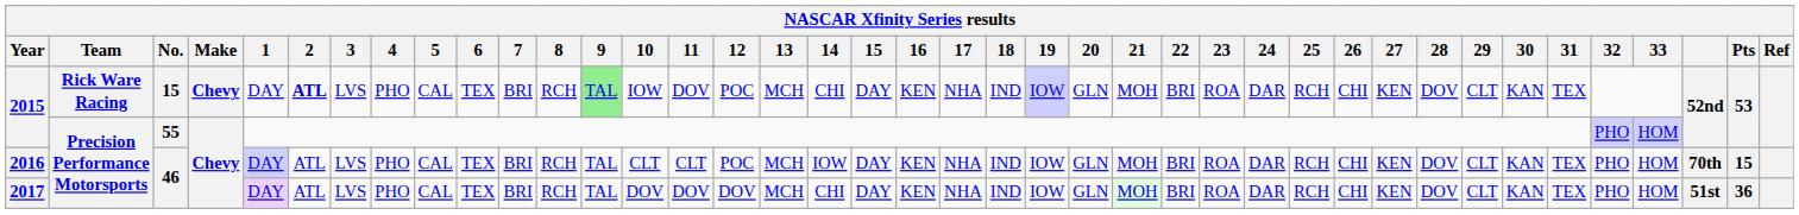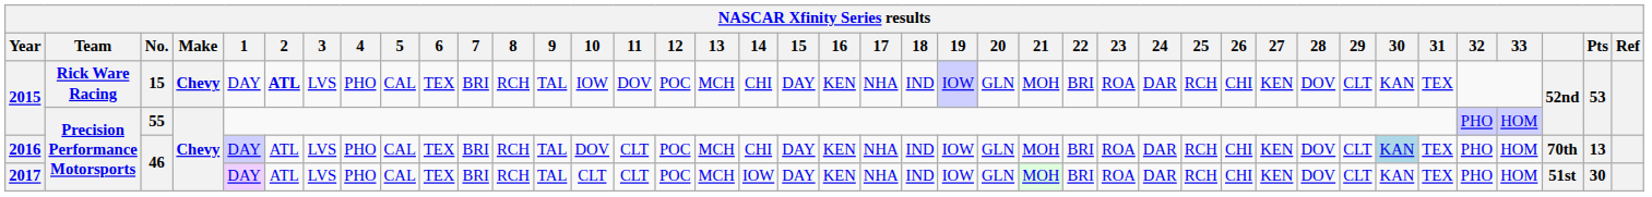2015 / 15 | 9: lightgreen background -> no background
2016 | 10: CLT -> DOV
2016 | 14: IOW -> CHI
2016 | 30: no background -> lightblue background
2016 | Pts: 15 -> 13
2017 | 10: DOV -> CLT
2017 | 11: DOV -> CLT
2017 | 12: DOV -> POC
2017 | 14: CHI -> IOW
2017 | Pts: 36 -> 30
